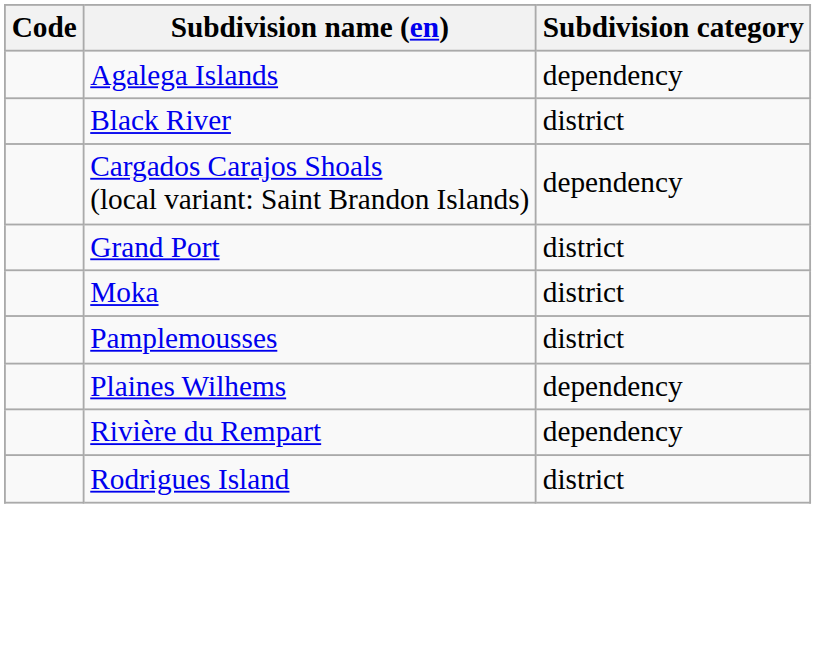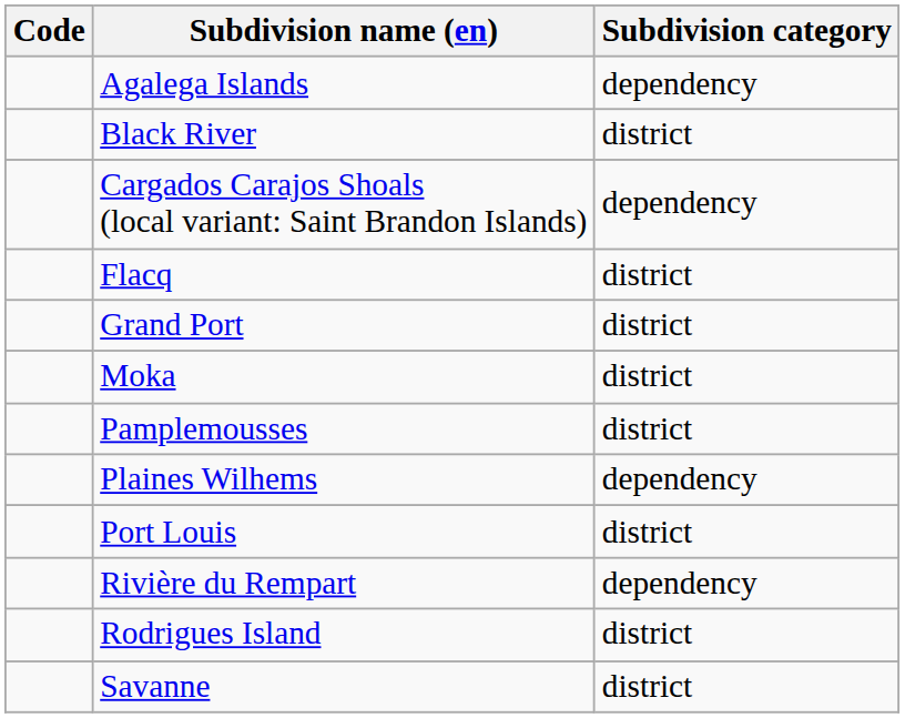+ row: Flacq | district
+ row: Port Louis | district
+ row: Savanne | district
